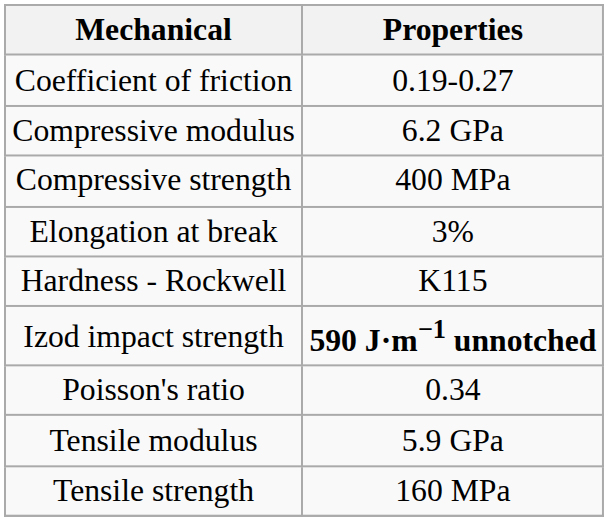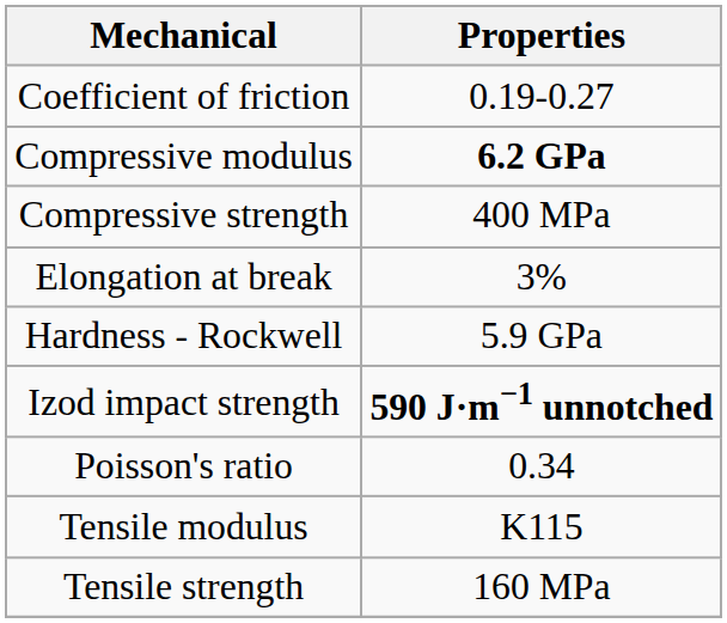Compressive modulus | Properties: normal -> bold
Hardness - Rockwell | Properties: K115 -> 5.9 GPa
Tensile modulus | Properties: 5.9 GPa -> K115
